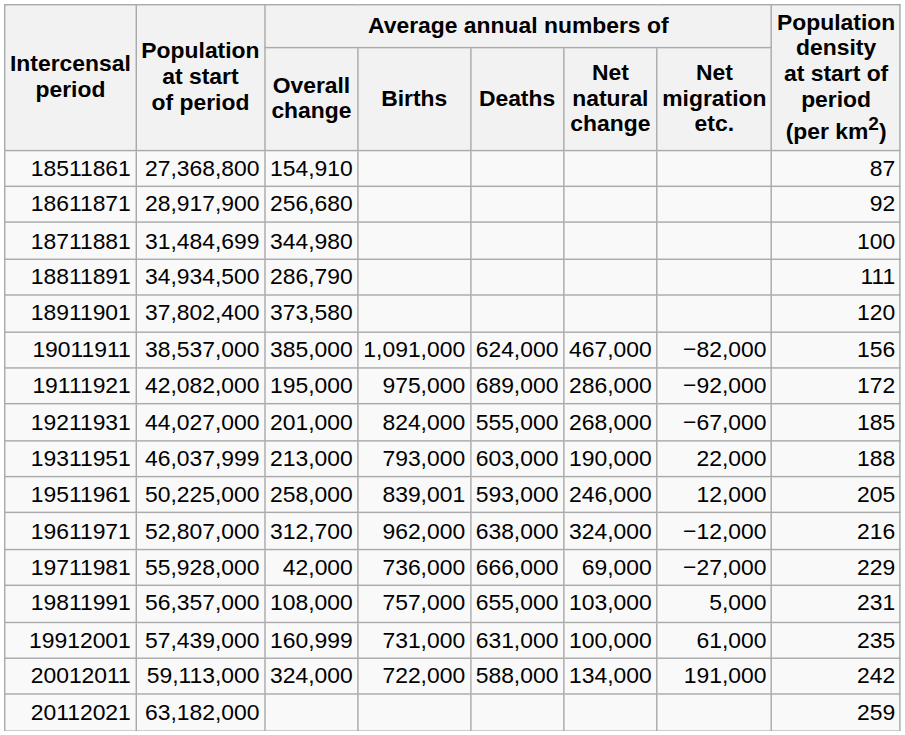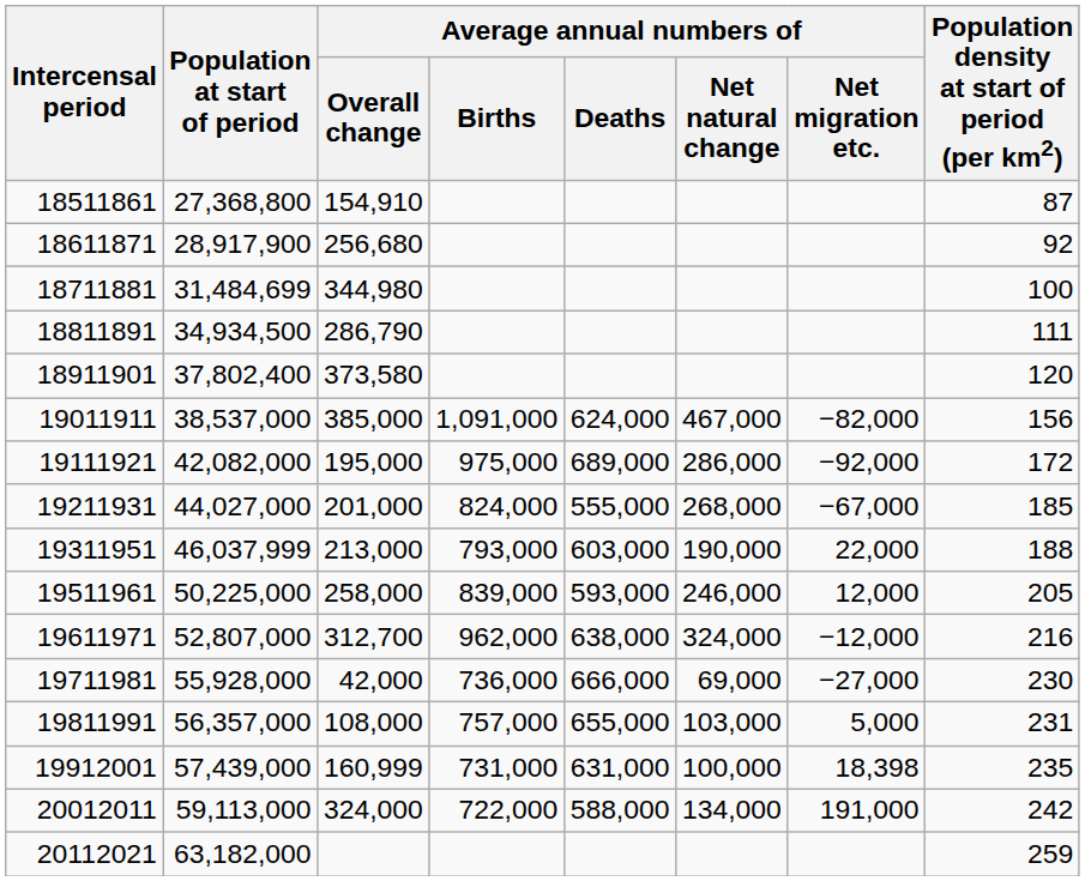19511961 | Average annual numbers of / Births: 839,001 -> 839,000
19711981 | Population density at start of period (per km2): 229 -> 230
19912001 | Average annual numbers of / Net migration etc.: 61,000 -> 18,398
